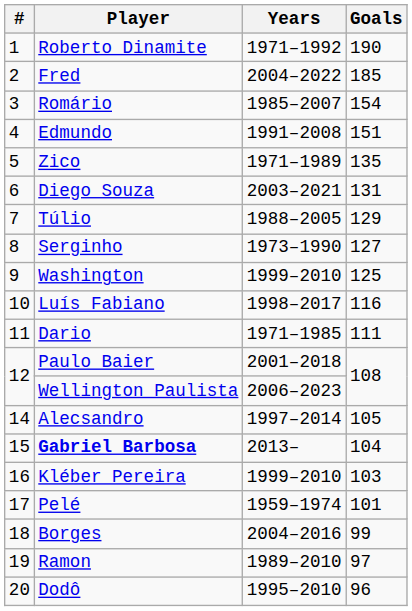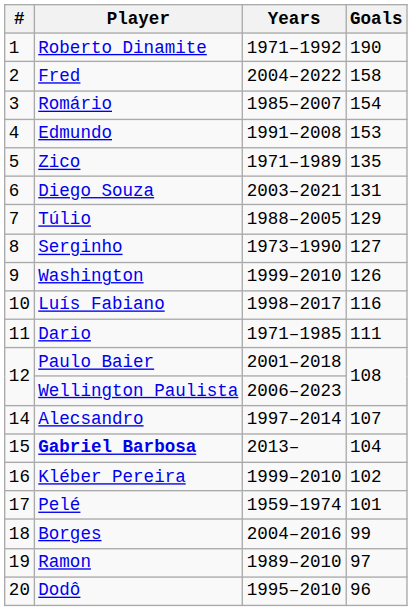Fred | Goals: 185 -> 158
Edmundo | Goals: 151 -> 153
Washington | Goals: 125 -> 126
Alecsandro | Goals: 105 -> 107
Kléber Pereira | Goals: 103 -> 102
